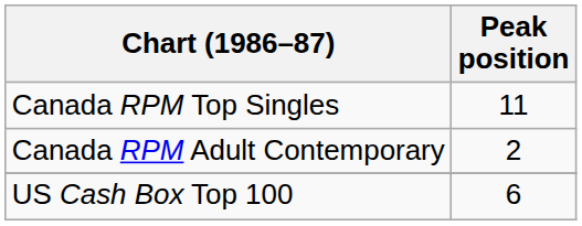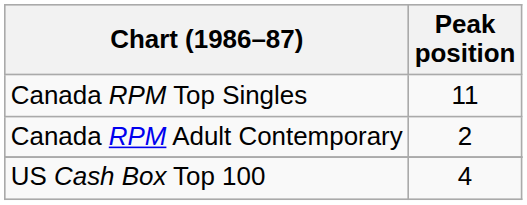US Cash Box Top 100 | Peak position: 6 -> 4
